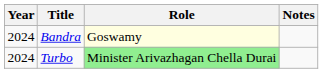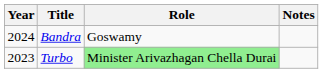Bandra | Role: lightyellow background -> no background
Turbo | Year: 2024 -> 2023
